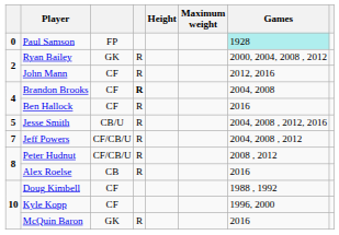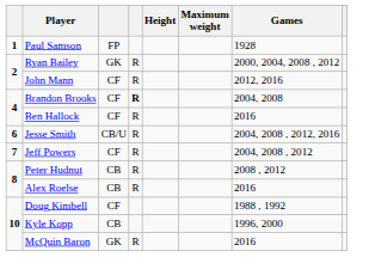Paul Samson | column 1: 0 -> 1
Paul Samson | Games: paleturquoise background -> no background
Jesse Smith | column 1: 5 -> 6
Jeff Powers | column 3: CF/CB/U -> CF
Peter Hudnut | column 3: CF/CB/U -> CB
Kyle Kopp | column 3: CF -> CB
